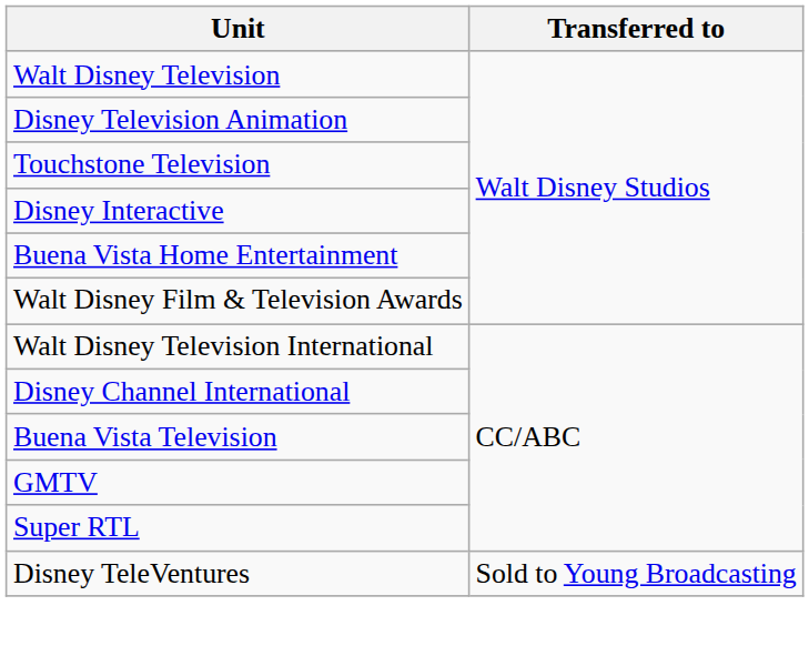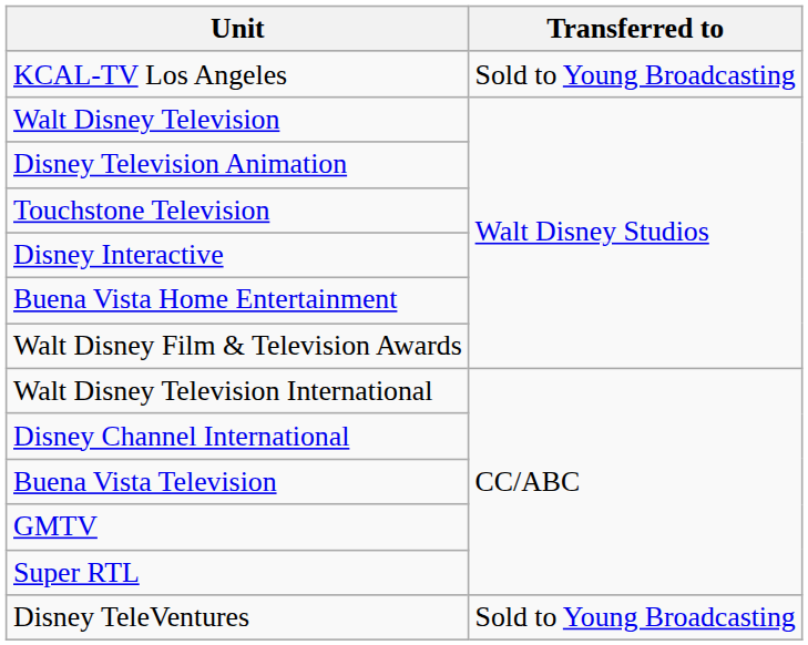+ row: KCAL-TV Los Angeles | Sold to Young Broadcasting
